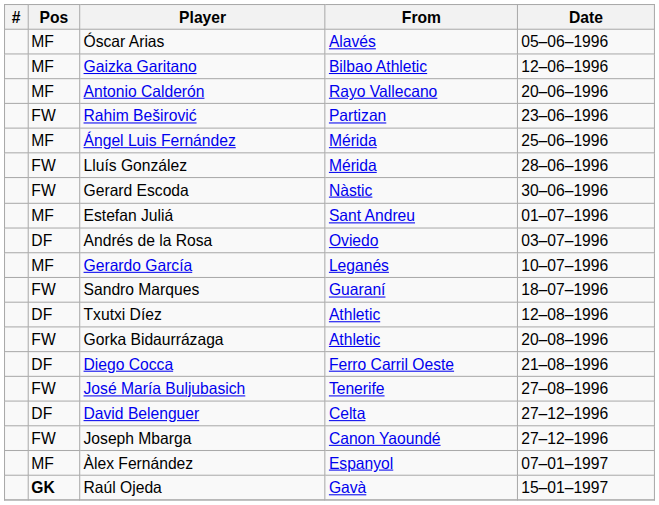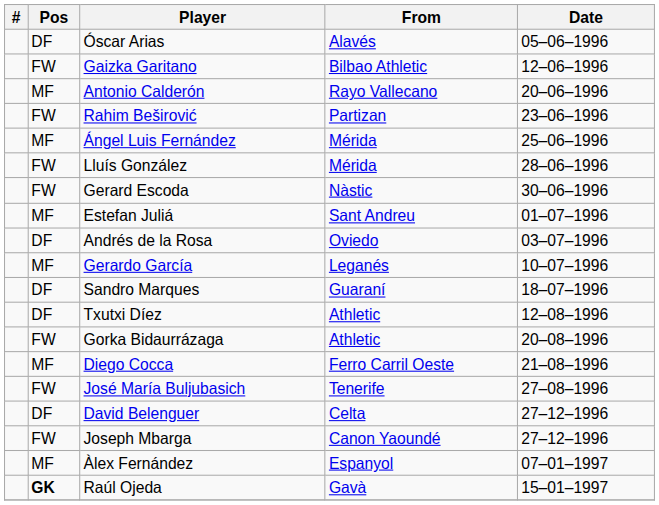Óscar Arias | Pos: MF -> DF
Gaizka Garitano | Pos: MF -> FW
Sandro Marques | Pos: FW -> DF
Diego Cocca | Pos: DF -> MF
